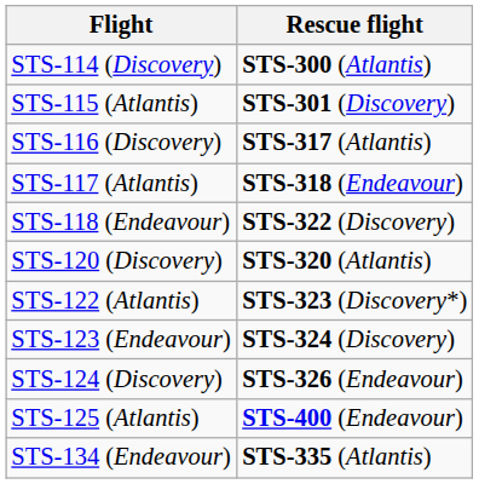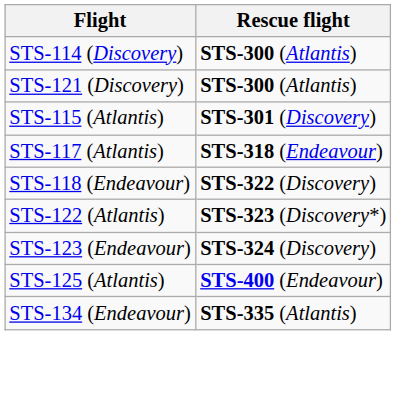+ row: STS-121 (Discovery) | STS-300 (Atlantis)
- row: STS-116 (Discovery) | STS-317 (Atlantis)
- row: STS-120 (Discovery) | STS-320 (Atlantis)
- row: STS-124 (Discovery) | STS-326 (Endeavour)
